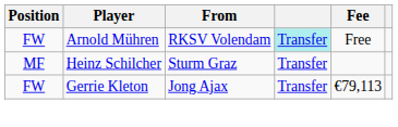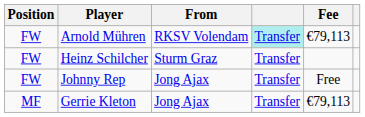Arnold Mühren | Fee: Free -> €79,113
Heinz Schilcher | Position: MF -> FW
+ row: FW | Johnny Rep | Jong Ajax | Transfer | Free
Gerrie Kleton | Position: FW -> MF
